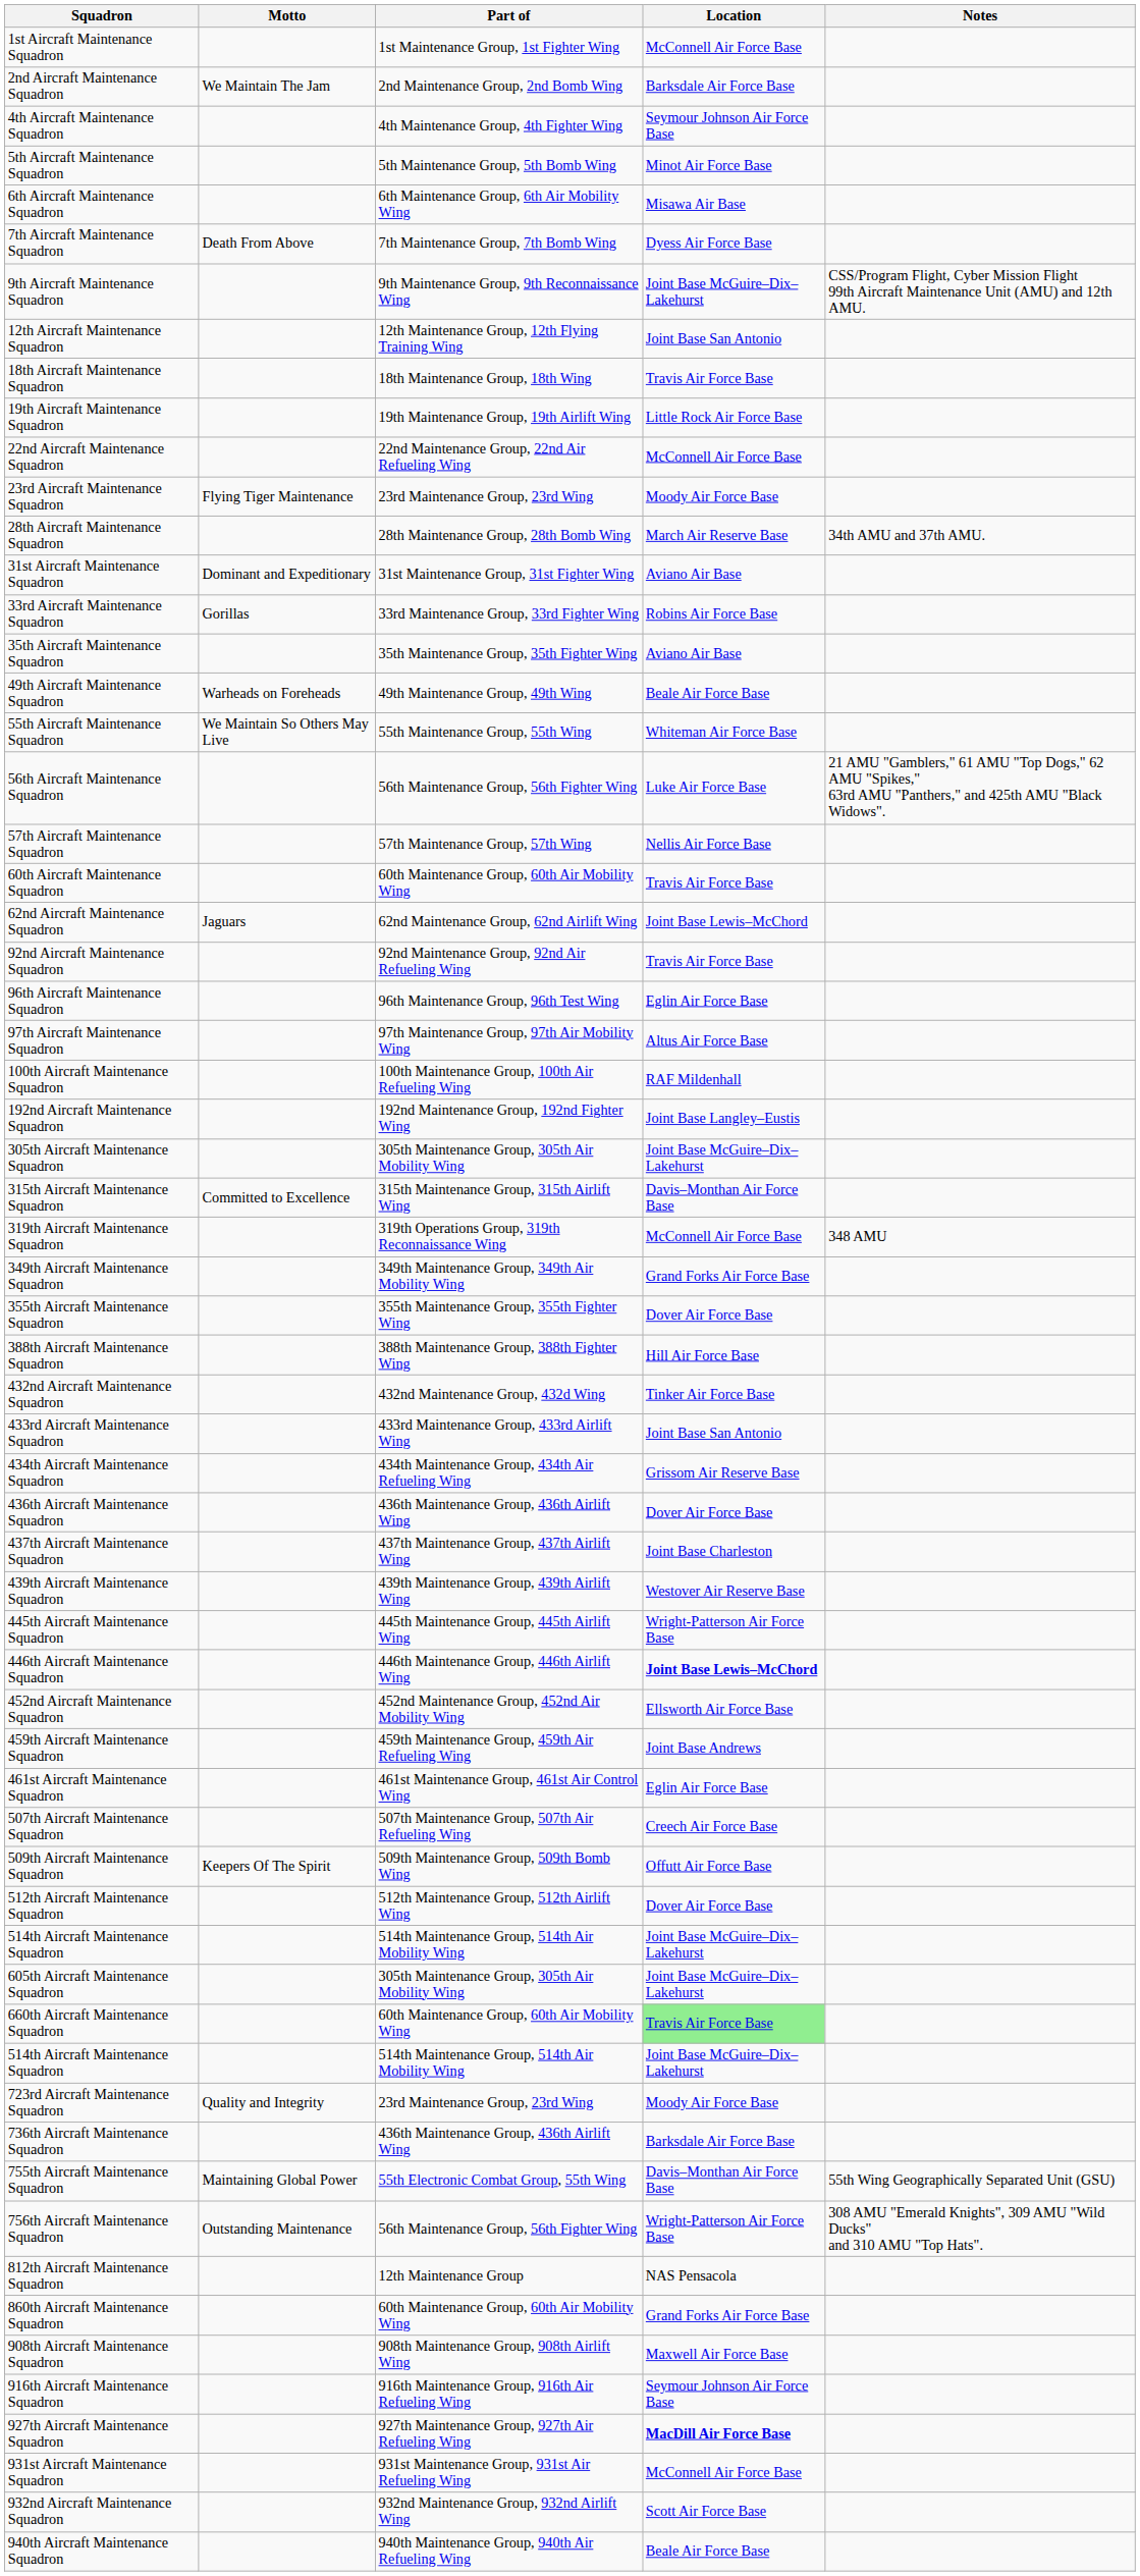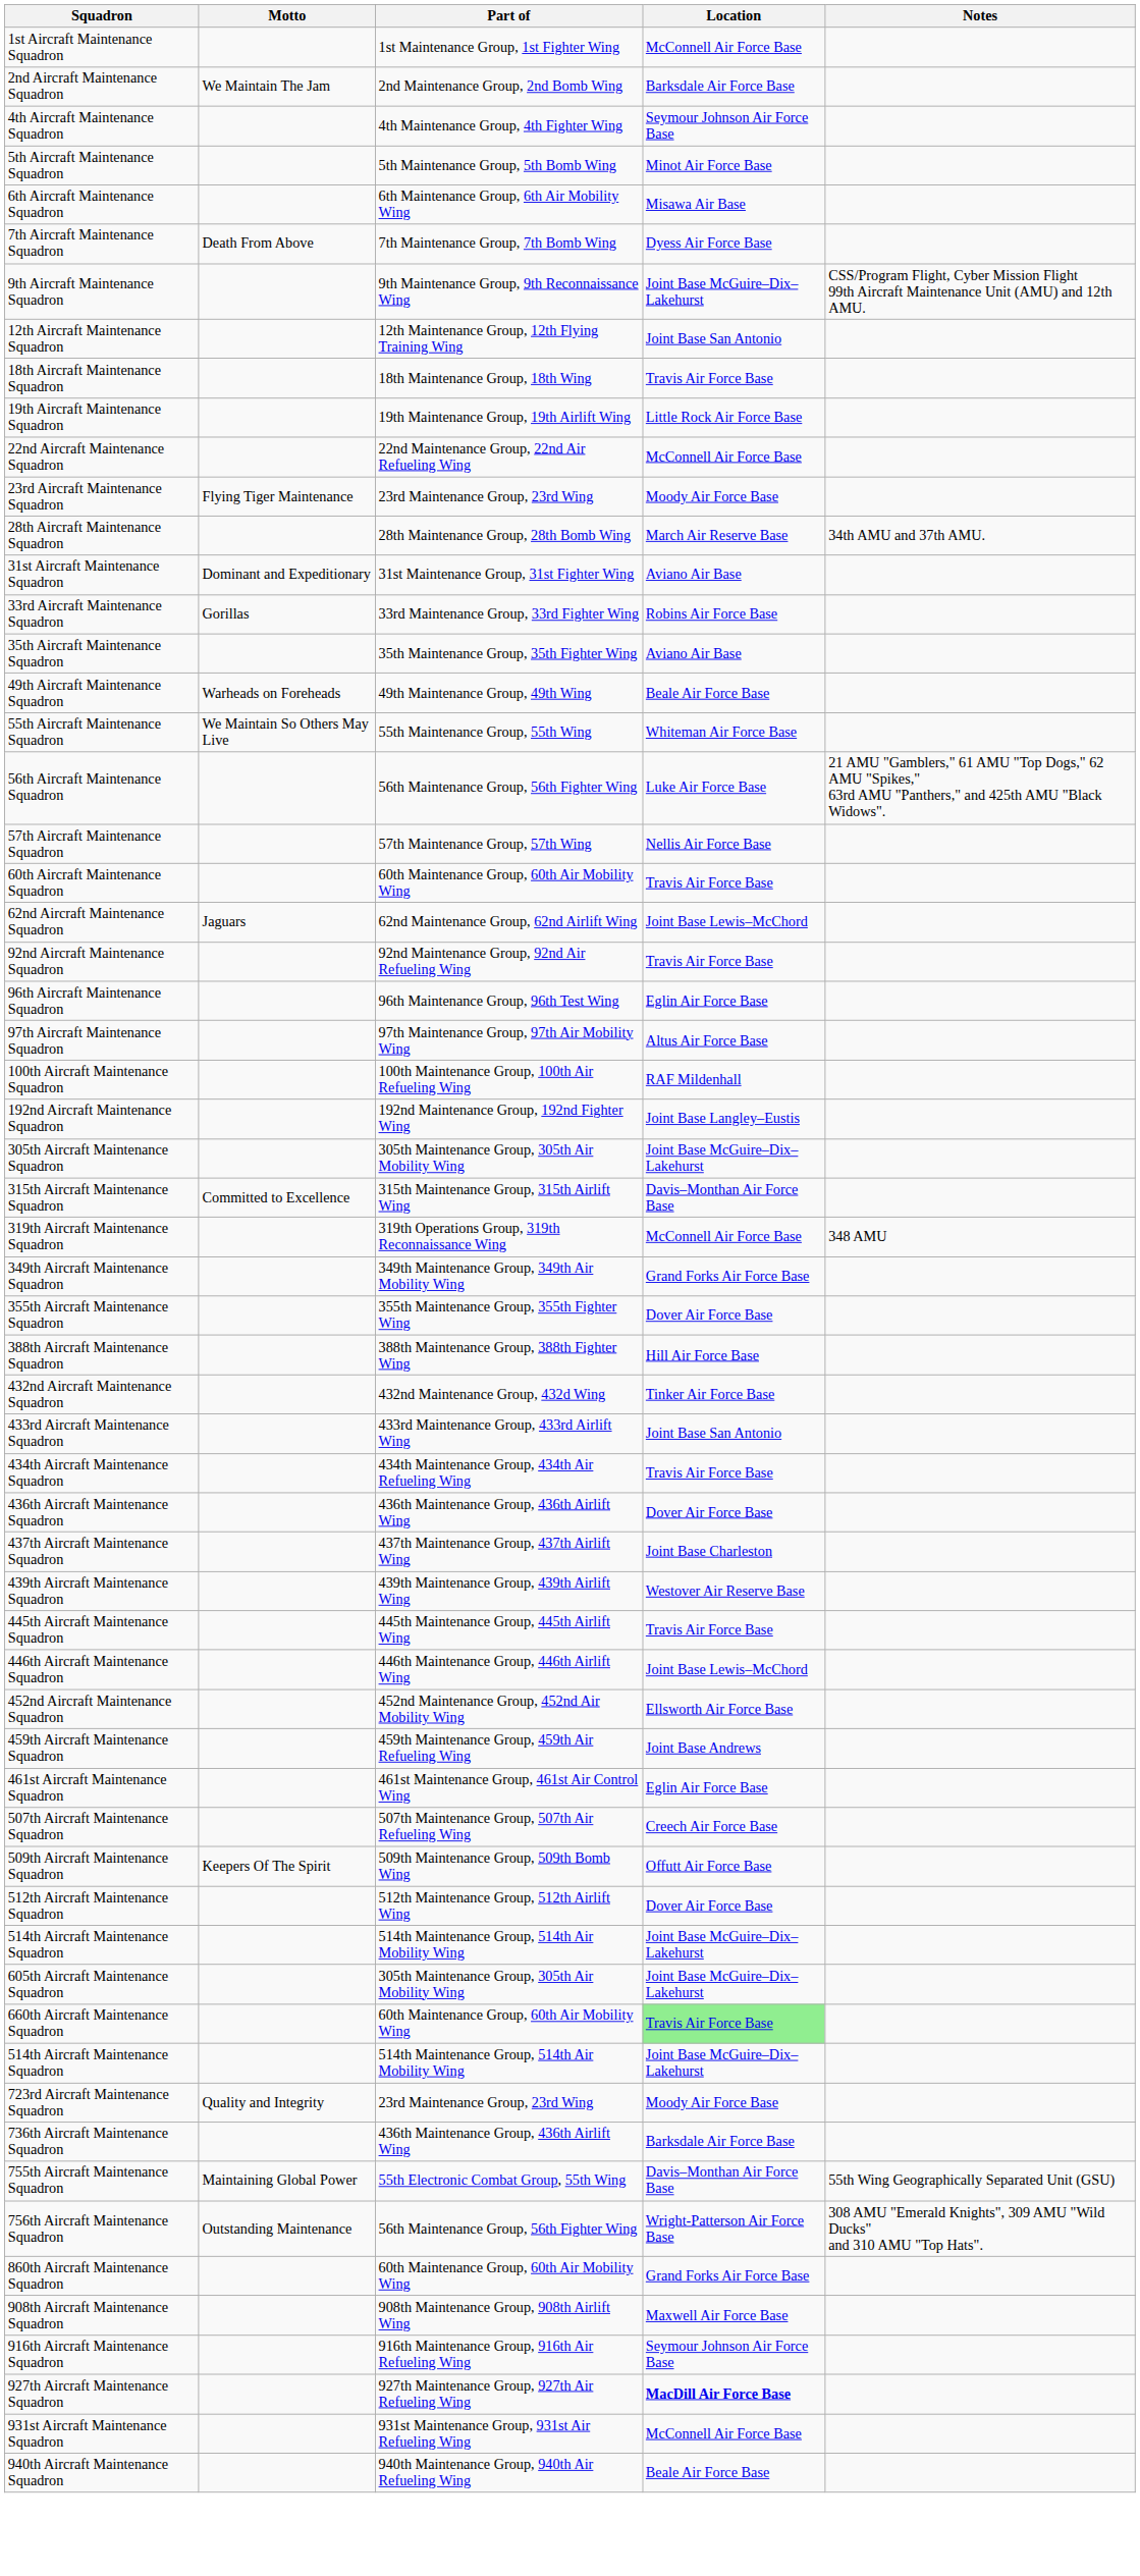434th Aircraft Maintenance Squadron | Location: Grissom Air Reserve Base -> Travis Air Force Base
445th Aircraft Maintenance Squadron | Location: Wright-Patterson Air Force Base -> Travis Air Force Base
446th Aircraft Maintenance Squadron | Location: bold -> normal
- row: 812th Aircraft Maintenance Squadron | 12th Maintenance Group | NAS Pensacola
- row: 932nd Aircraft Maintenance Squadron | 932nd Maintenance Group, 932nd Airlift Wing | Scott Air Force Base
